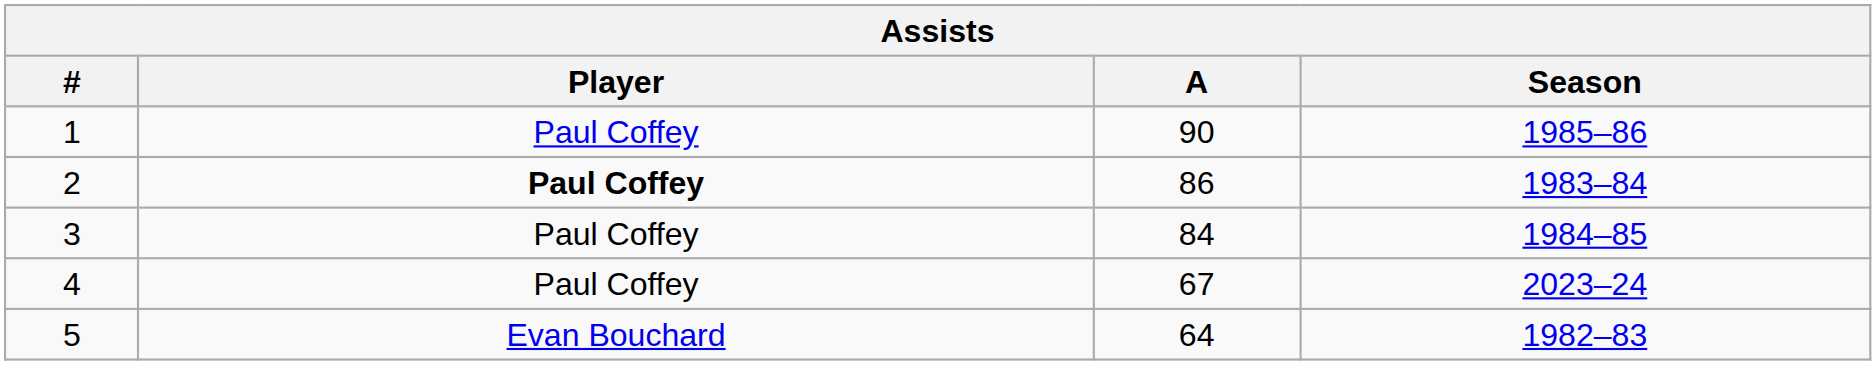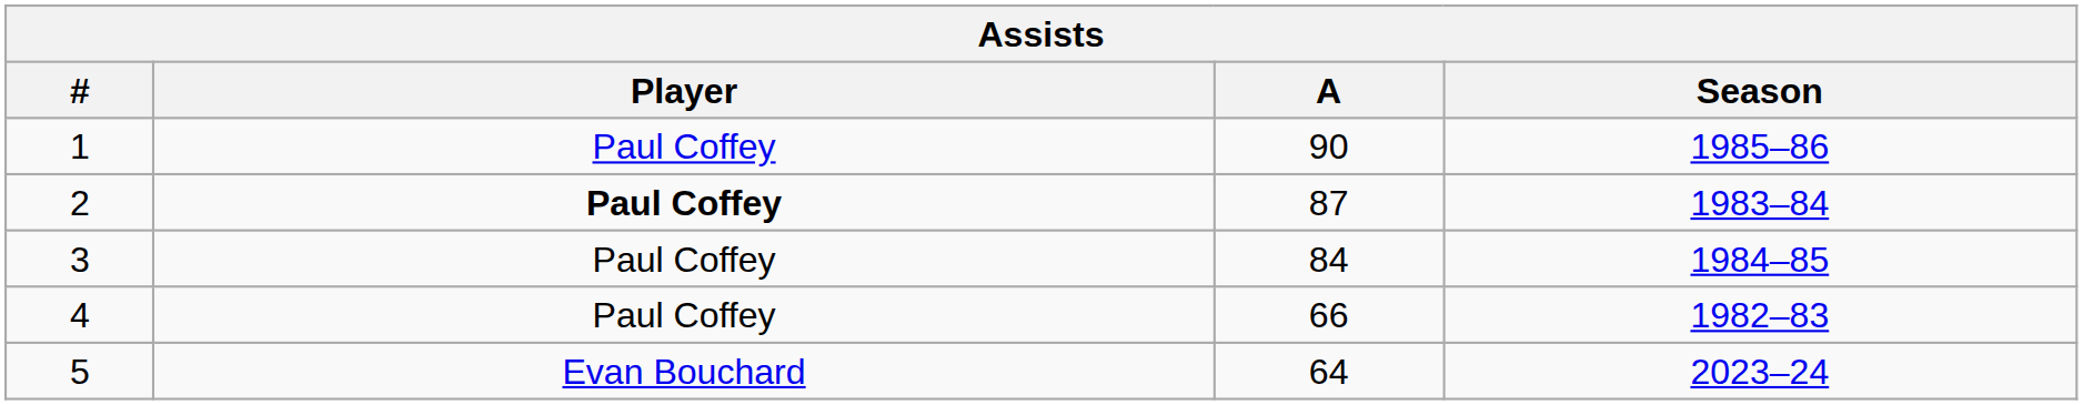2 | A: 86 -> 87
4 | A: 67 -> 66
4 | Season: 2023–24 -> 1982–83
5 | Season: 1982–83 -> 2023–24
